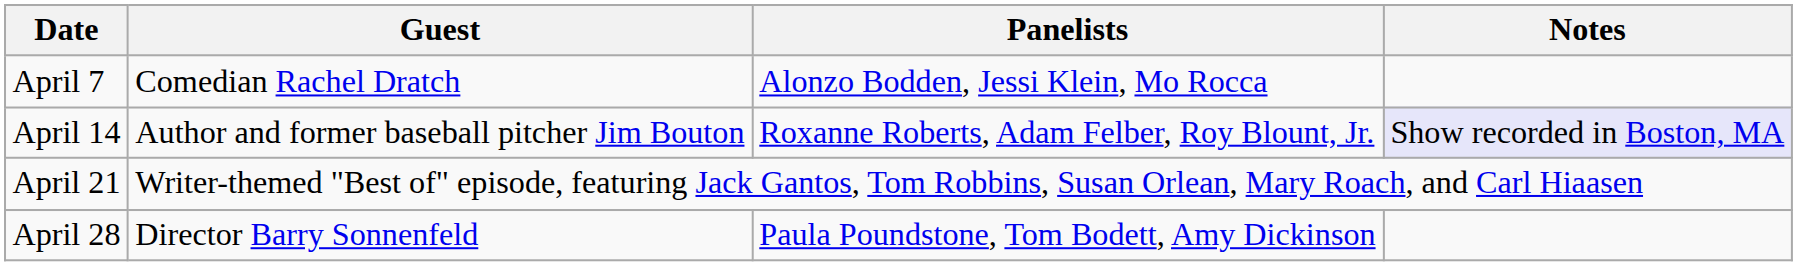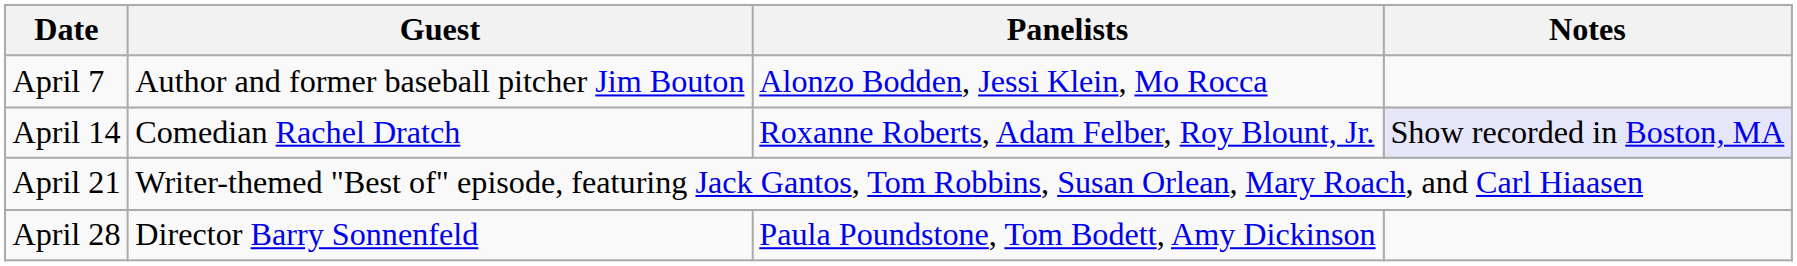April 7 | Guest: Comedian Rachel Dratch -> Author and former baseball pitcher Jim Bouton
April 14 | Guest: Author and former baseball pitcher Jim Bouton -> Comedian Rachel Dratch
